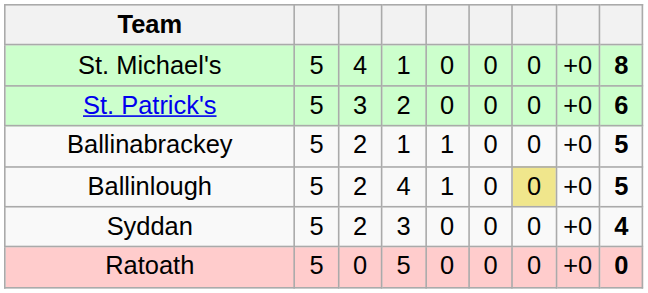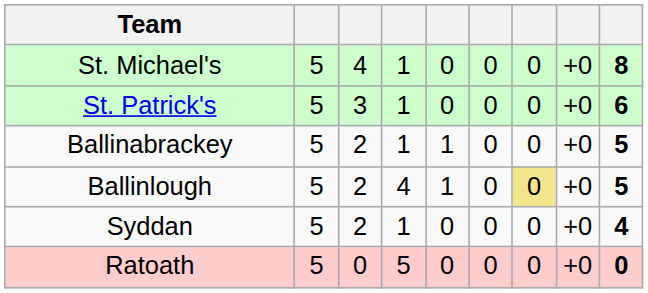St. Patrick's | column 4: 2 -> 1
Syddan | column 4: 3 -> 1
